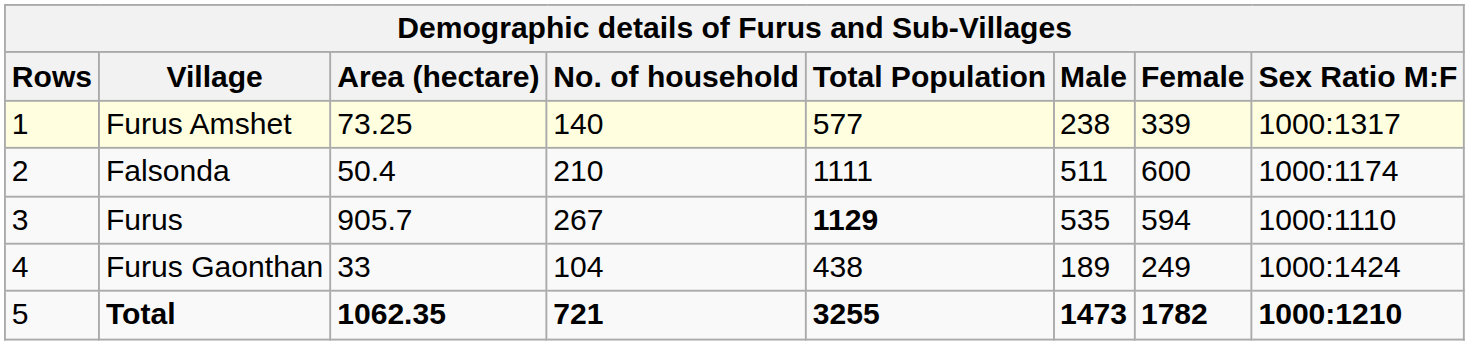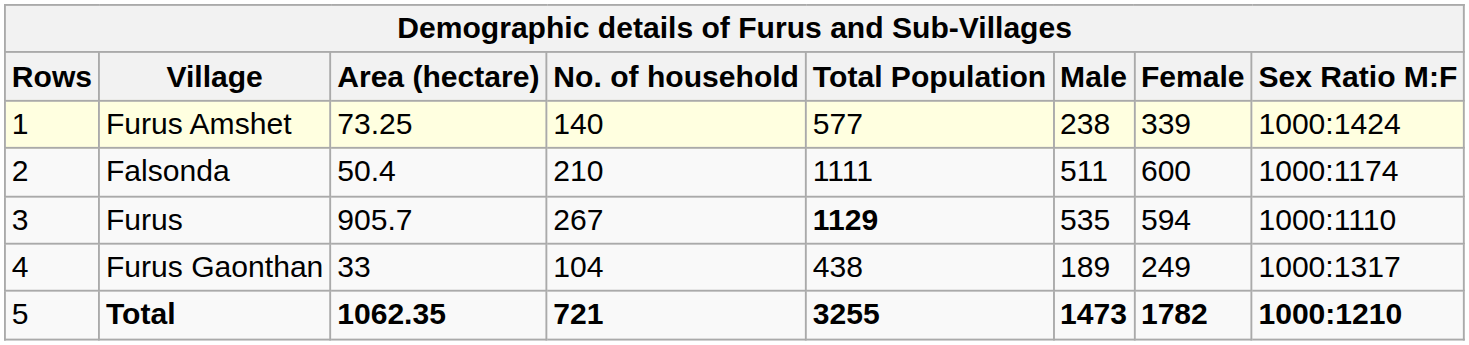Furus Amshet | Sex Ratio M:F: 1000:1317 -> 1000:1424
Furus Gaonthan | Sex Ratio M:F: 1000:1424 -> 1000:1317
